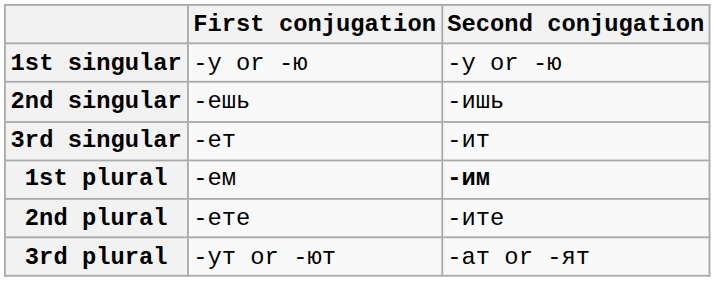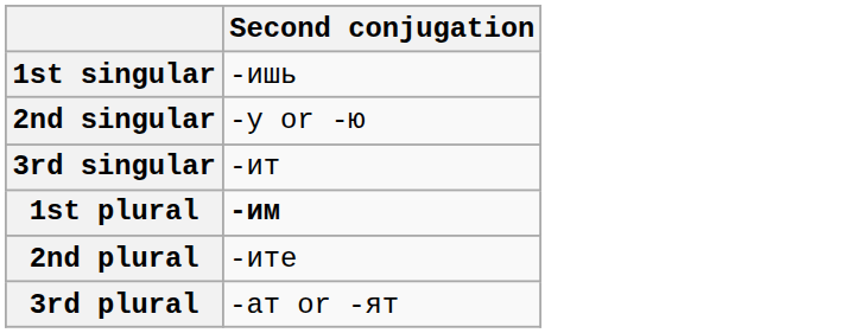- column: First conjugation | -у or -ю | -ешь | -ет | -ем | -ете | -ут or -ют
1st singular | Second conjugation: -у or -ю -> -ишь
2nd singular | Second conjugation: -ишь -> -у or -ю
